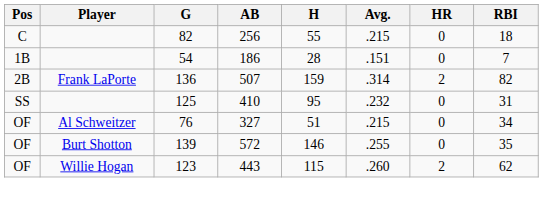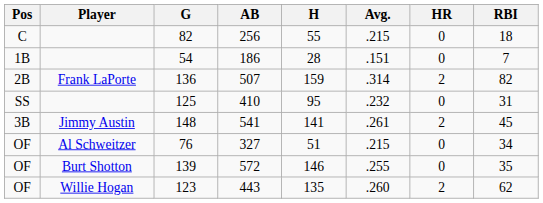+ row: 3B | Jimmy Austin | 148 | 541 | 141 | .261 | 2 | 45
123 | H: 115 -> 135
